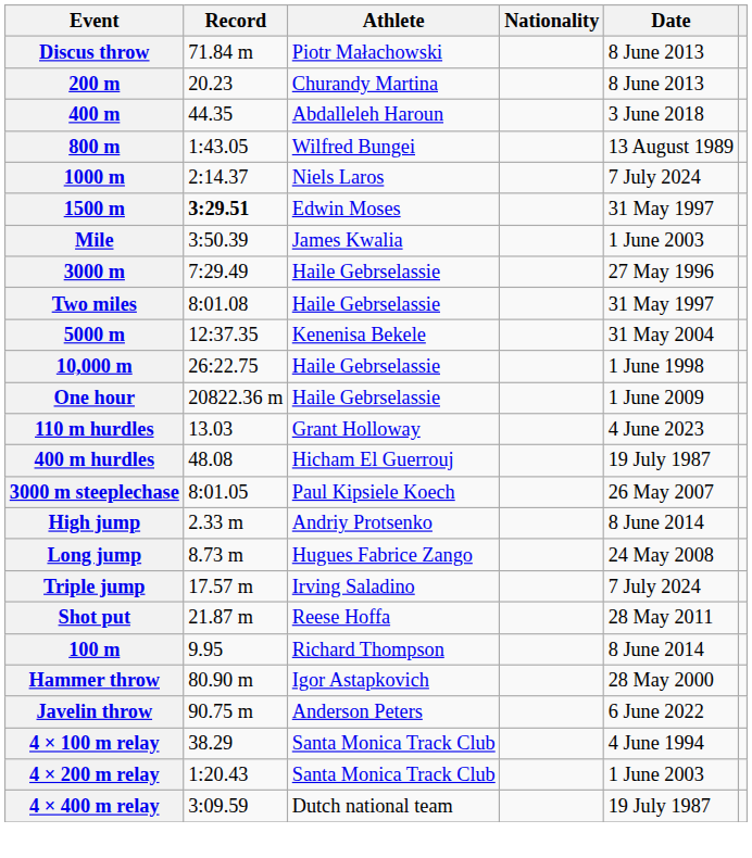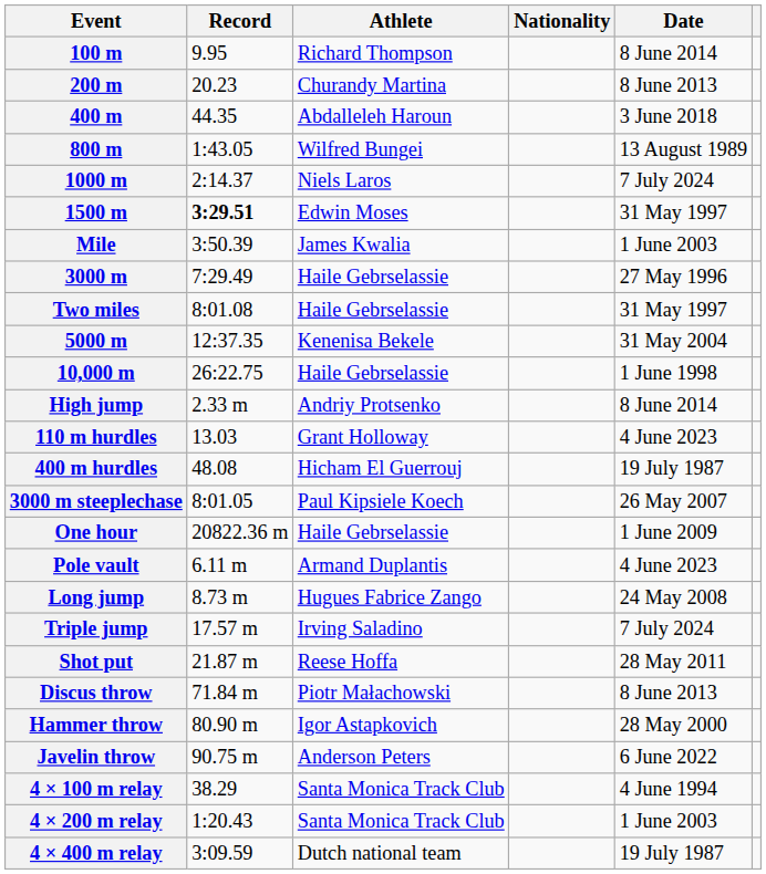rows swapped: 100 m <-> Discus throw
rows swapped: One hour <-> High jump
+ row: Pole vault | 6.11 m | Armand Duplantis | 4 June 2023
